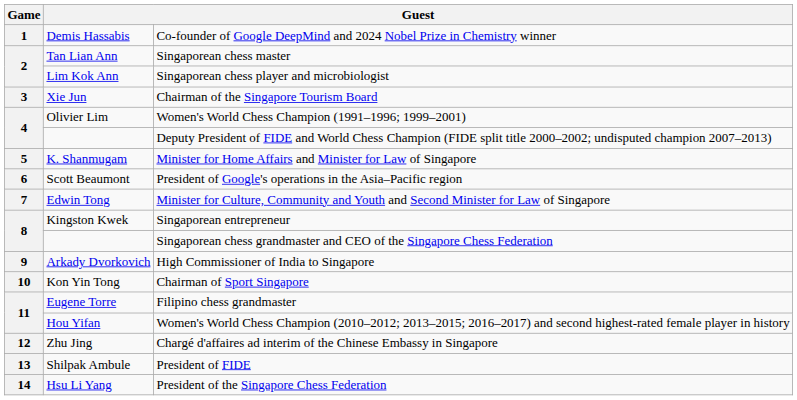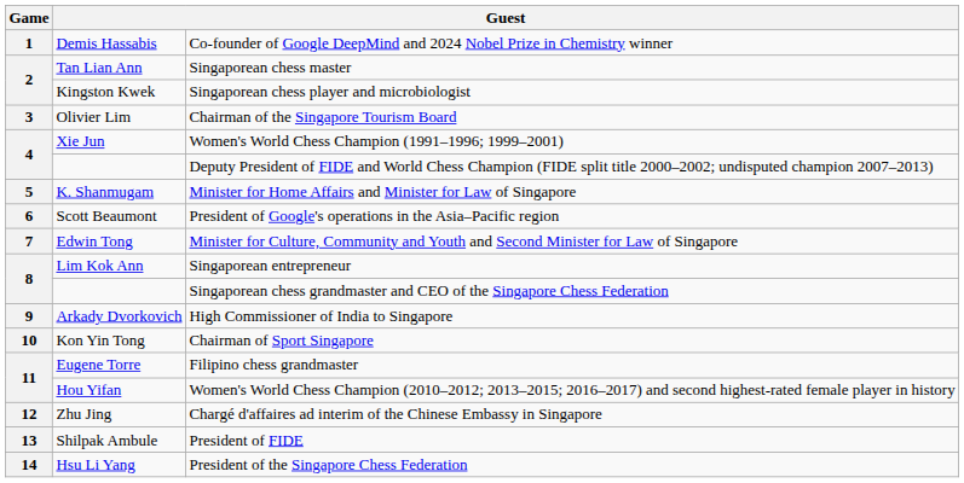Singaporean chess player and microbiologist | column 2: Lim Kok Ann -> Kingston Kwek
Chairman of the Singapore Tourism Board | column 2: Xie Jun -> Olivier Lim
Women's World Chess Champion (1991–1996; 1999–2001) | column 2: Olivier Lim -> Xie Jun
Singaporean entrepreneur | column 2: Kingston Kwek -> Lim Kok Ann
